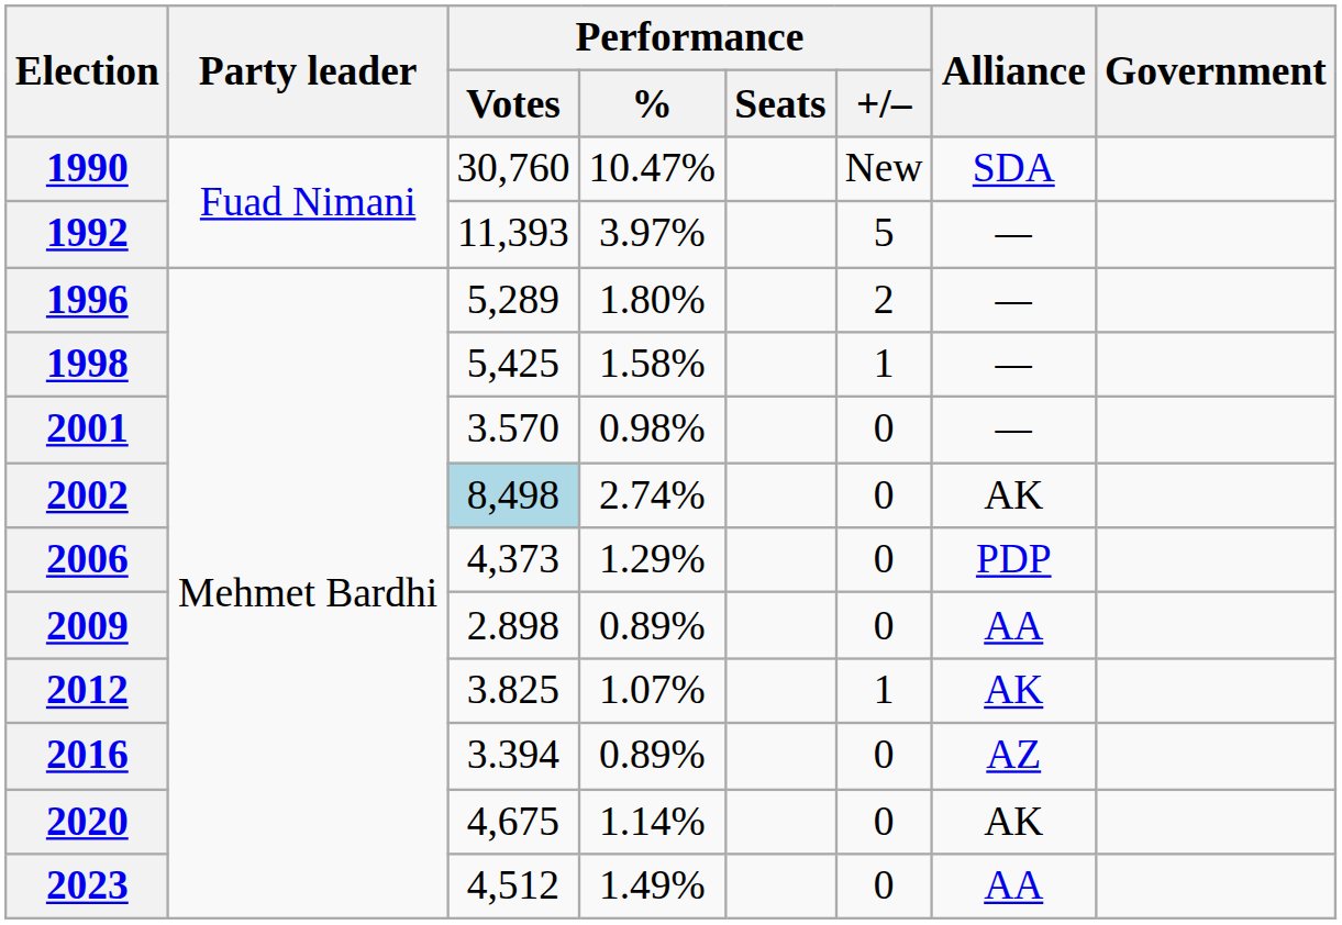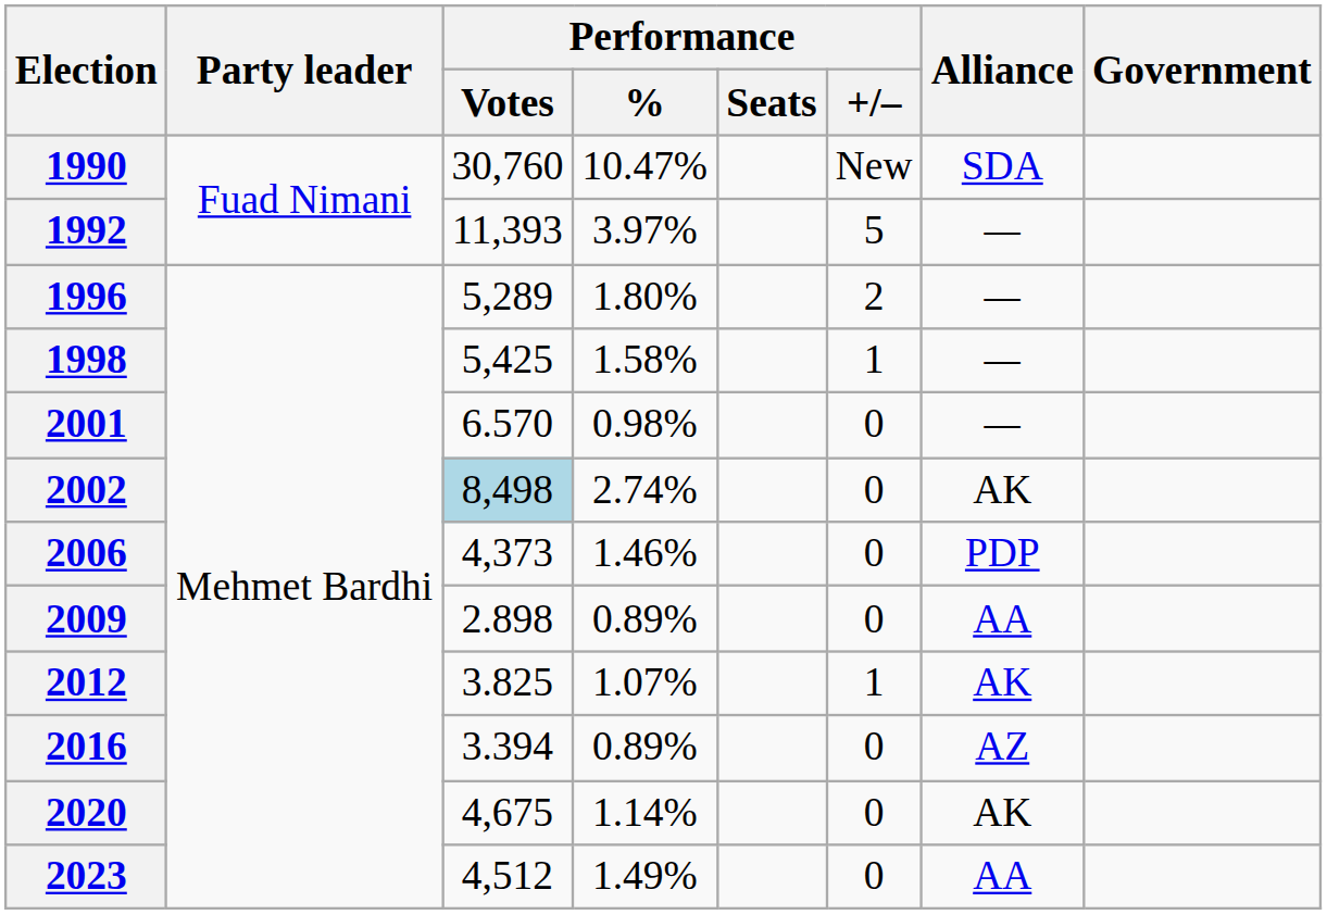2001 | Performance / Votes: 3.570 -> 6.570
2006 | Performance / %: 1.29% -> 1.46%
